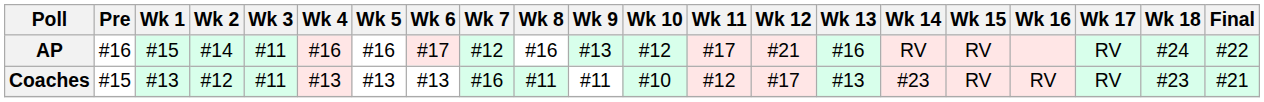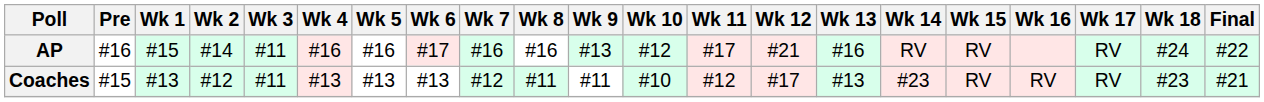AP | Wk 7: #12 -> #16
Coaches | Wk 7: #16 -> #12
